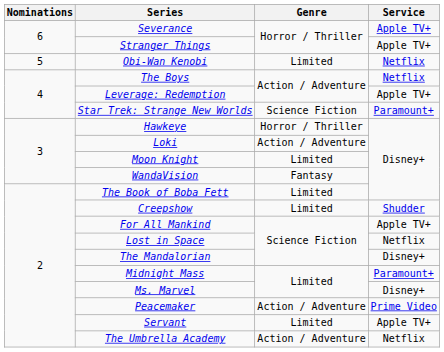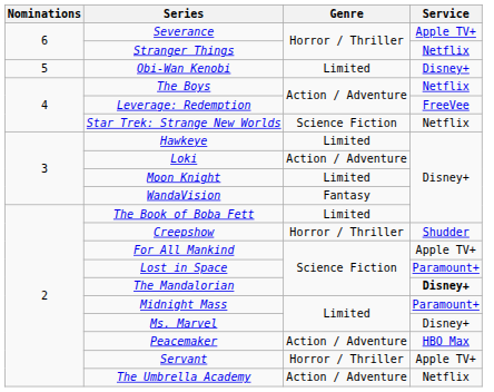Stranger Things | Service: Apple TV+ -> Netflix
Obi-Wan Kenobi | Service: Netflix -> Disney+
Leverage: Redemption | Service: Apple TV+ -> FreeVee
Star Trek: Strange New Worlds | Service: Paramount+ -> Netflix
Hawkeye | Genre: Horror / Thriller -> Limited
Creepshow | Genre: Limited -> Horror / Thriller
Lost in Space | Service: Netflix -> Paramount+
The Mandalorian | Service: normal -> bold
Peacemaker | Service: Prime Video -> HBO Max
Servant | Genre: Limited -> Horror / Thriller
